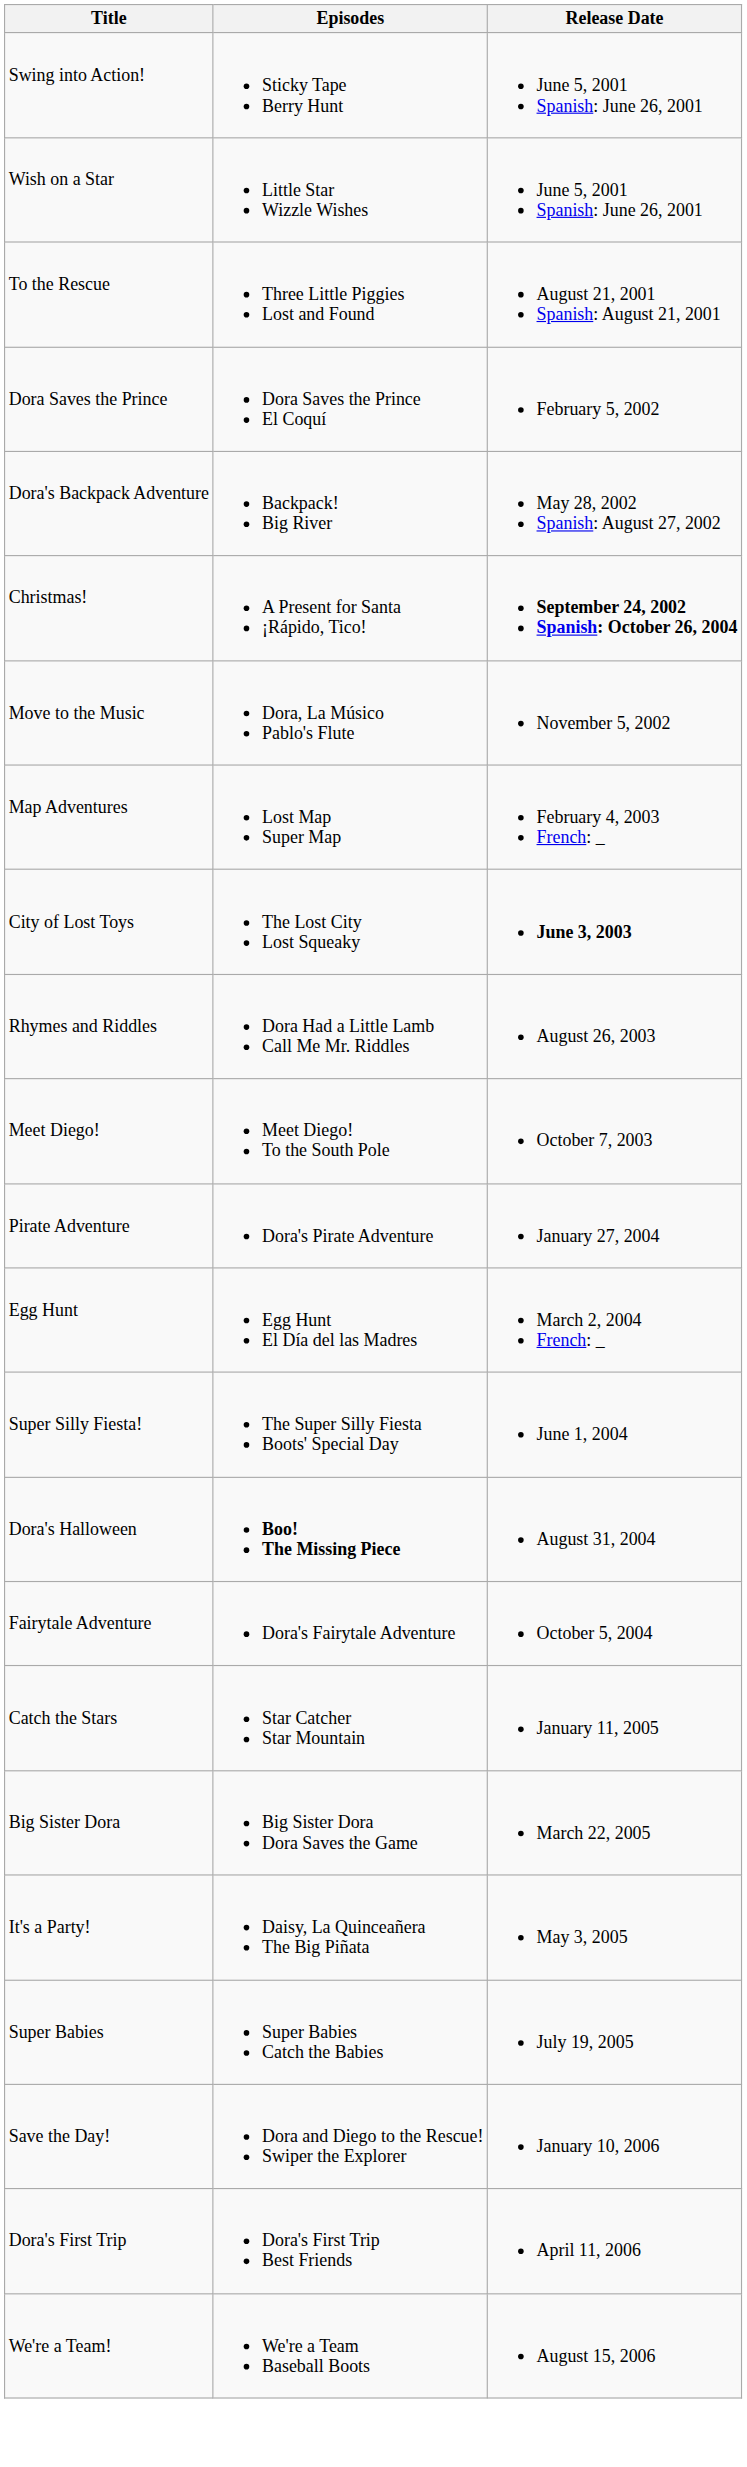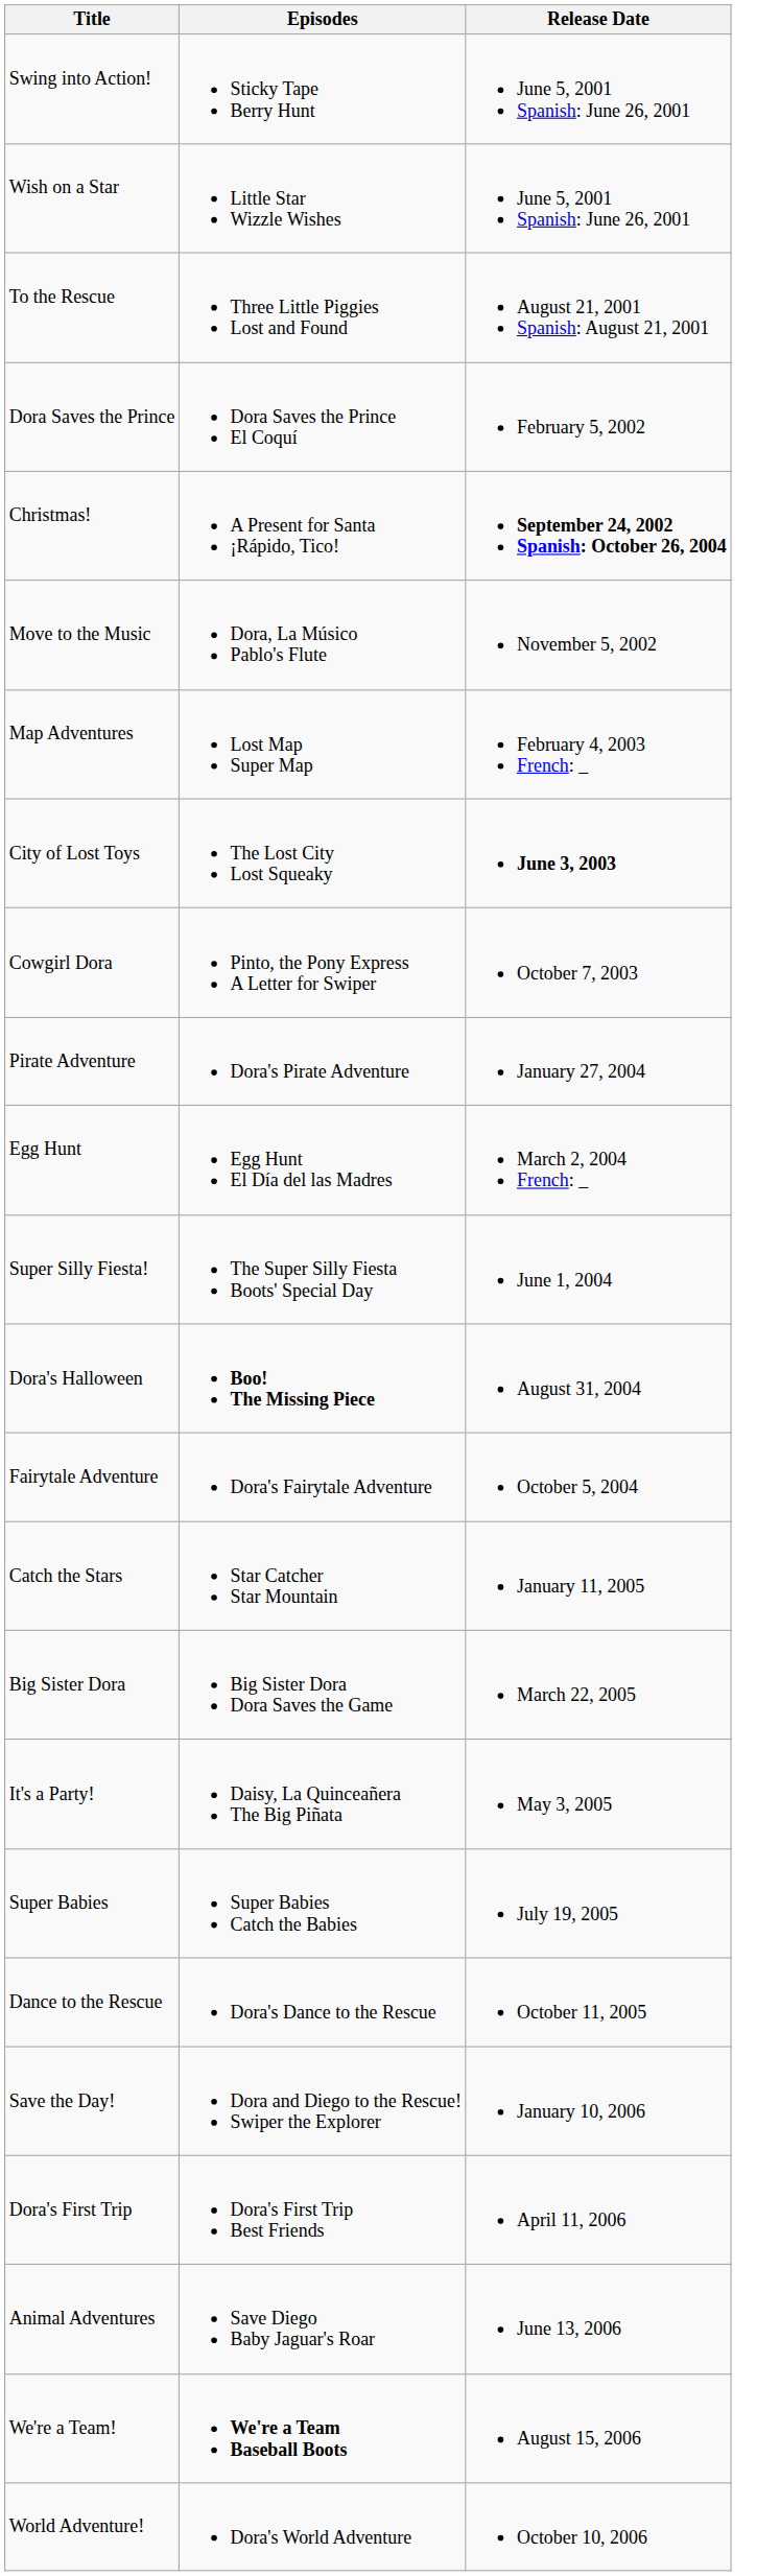- row: Dora's Backpack Adventure | Backpack! Big River | May 28, 2002 Spanish: August 27, 2002
- row: Rhymes and Riddles | Dora Had a Little Lamb Call Me Mr. Riddles | August 26, 2003
+ row: Cowgirl Dora | Pinto, the Pony Express A Letter for Swiper | October 7, 2003
- row: Meet Diego! | Meet Diego! To the South Pole | October 7, 2003
+ row: Dance to the Rescue | Dora's Dance to the Rescue | October 11, 2005
+ row: Animal Adventures | Save Diego Baby Jaguar's Roar | June 13, 2006
We're a Team! | Episodes: normal -> bold
+ row: World Adventure! | Dora's World Adventure | October 10, 2006
